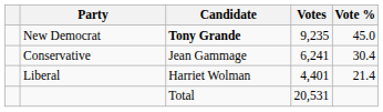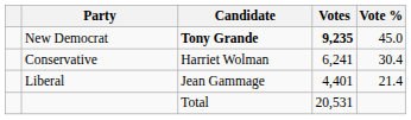New Democrat | Votes: normal -> bold
Conservative | Candidate: Jean Gammage -> Harriet Wolman
Liberal | Candidate: Harriet Wolman -> Jean Gammage
